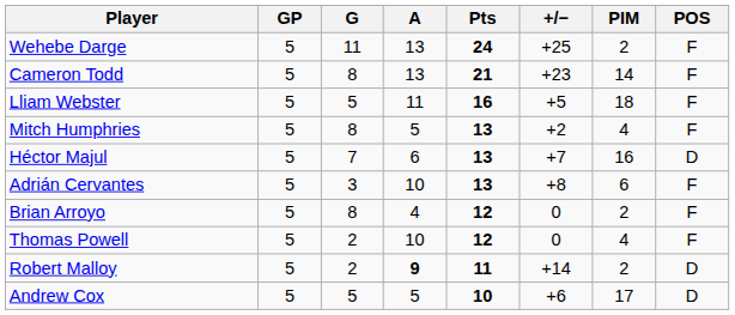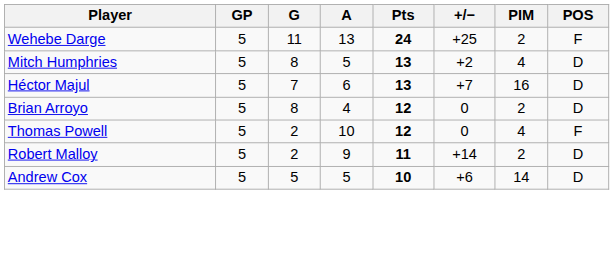- row: Cameron Todd | 5 | 8 | 13 | 21 | +23 | 14 | F
- row: Lliam Webster | 5 | 5 | 11 | 16 | +5 | 18 | F
Mitch Humphries | POS: F -> D
- row: Adrián Cervantes | 5 | 3 | 10 | 13 | +8 | 6 | F
Brian Arroyo | POS: F -> D
Robert Malloy | A: bold -> normal
Andrew Cox | PIM: 17 -> 14
